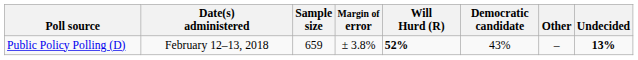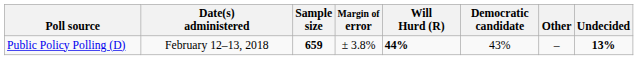Public Policy Polling (D) | Sample size: normal -> bold
Public Policy Polling (D) | Will Hurd (R): 52% -> 44%
